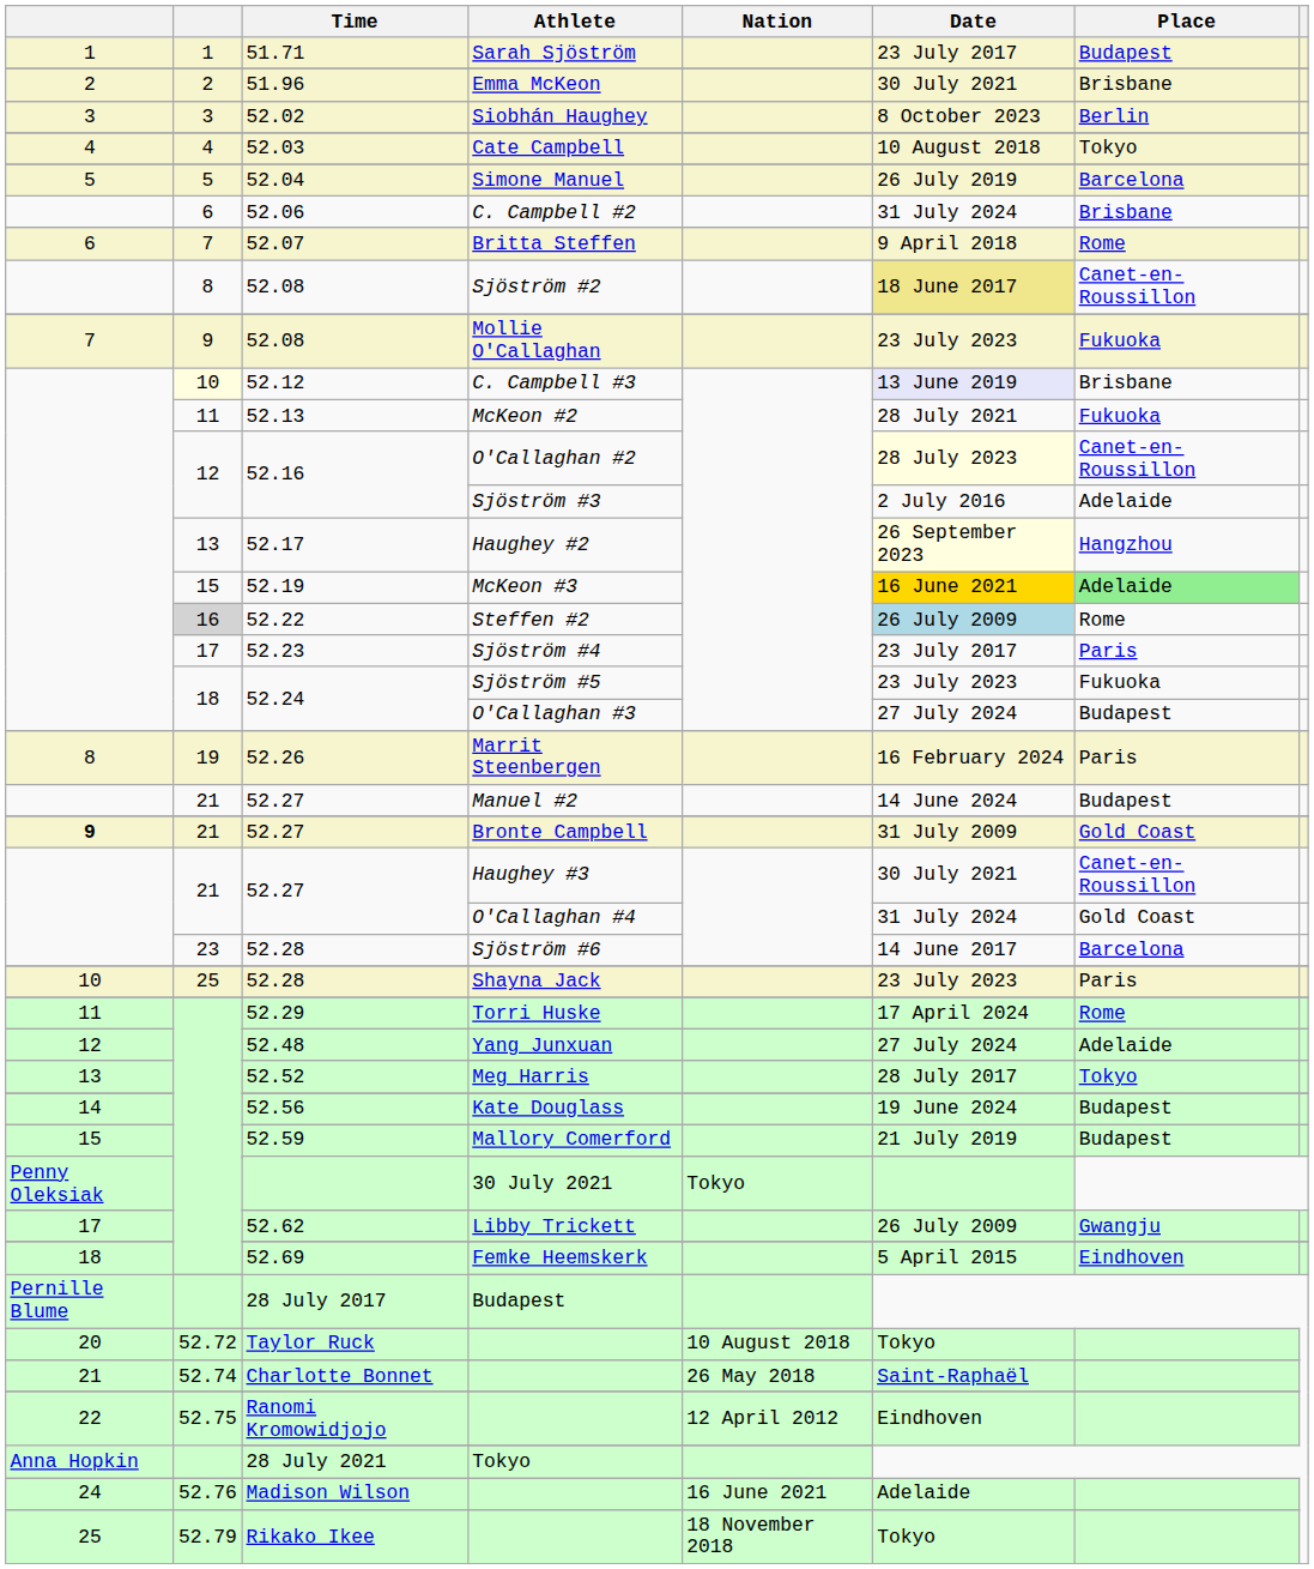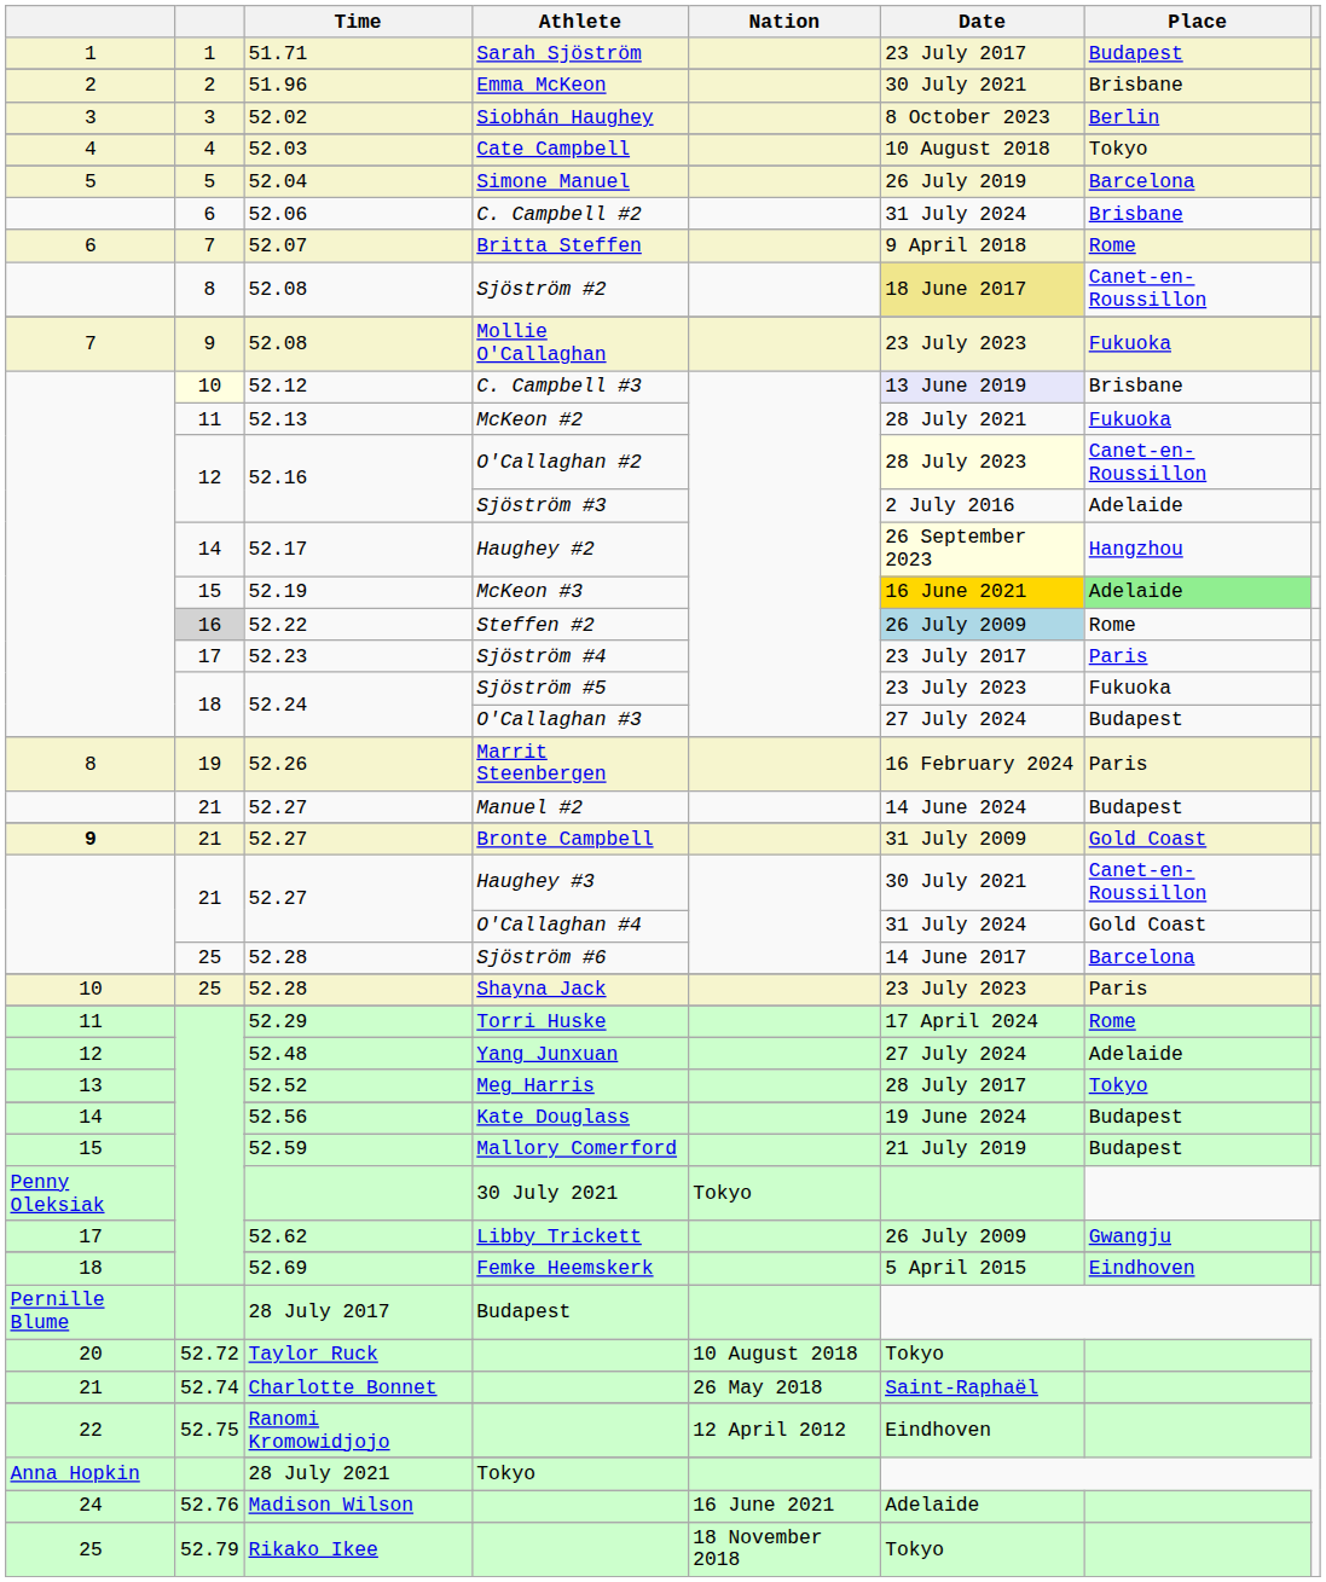Haughey #2 | column 2: 13 -> 14
Sjöström #6 | column 2: 23 -> 25
